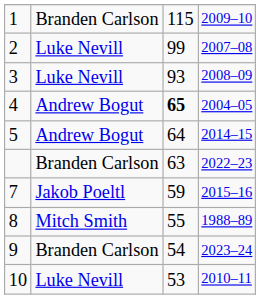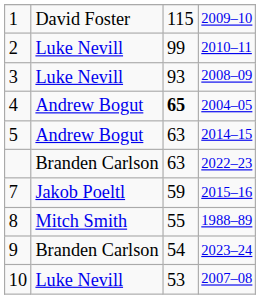1 | column 2: Branden Carlson -> David Foster
2 | column 4: 2007–08 -> 2010–11
5 | column 3: 64 -> 63
10 | column 4: 2010–11 -> 2007–08
